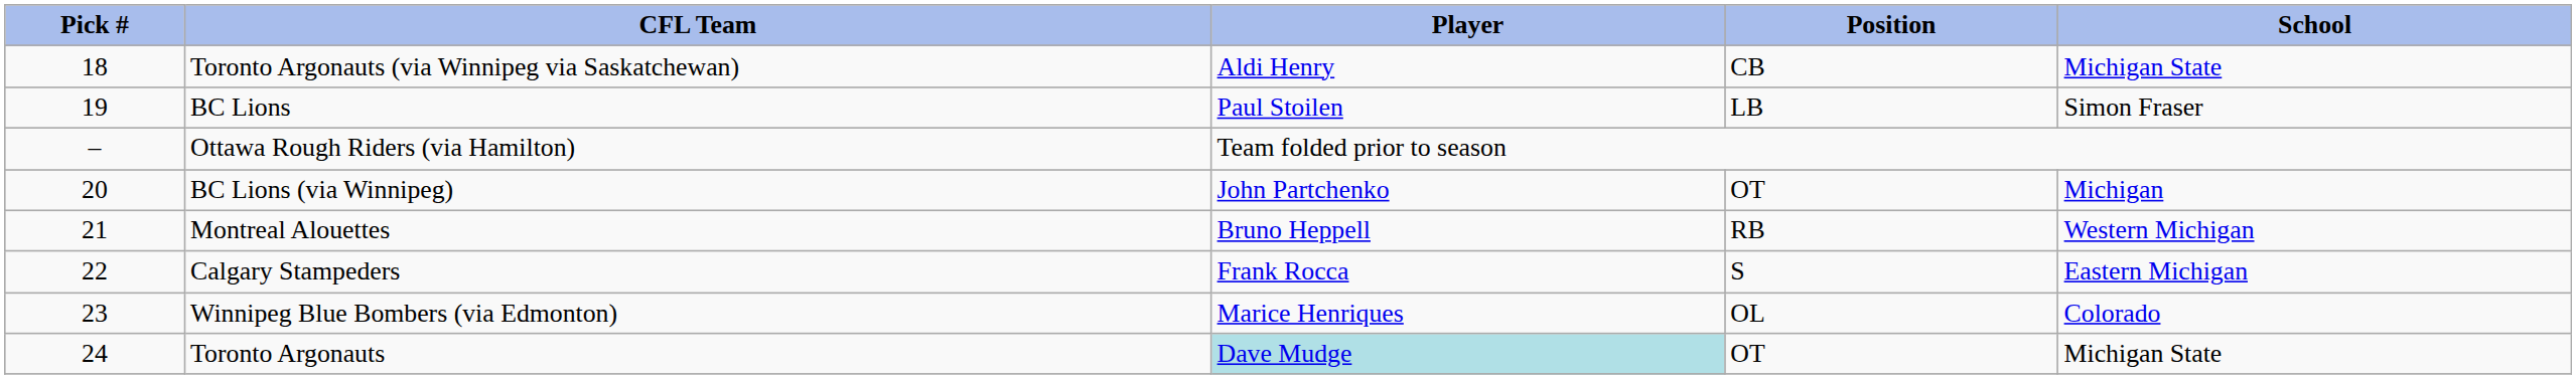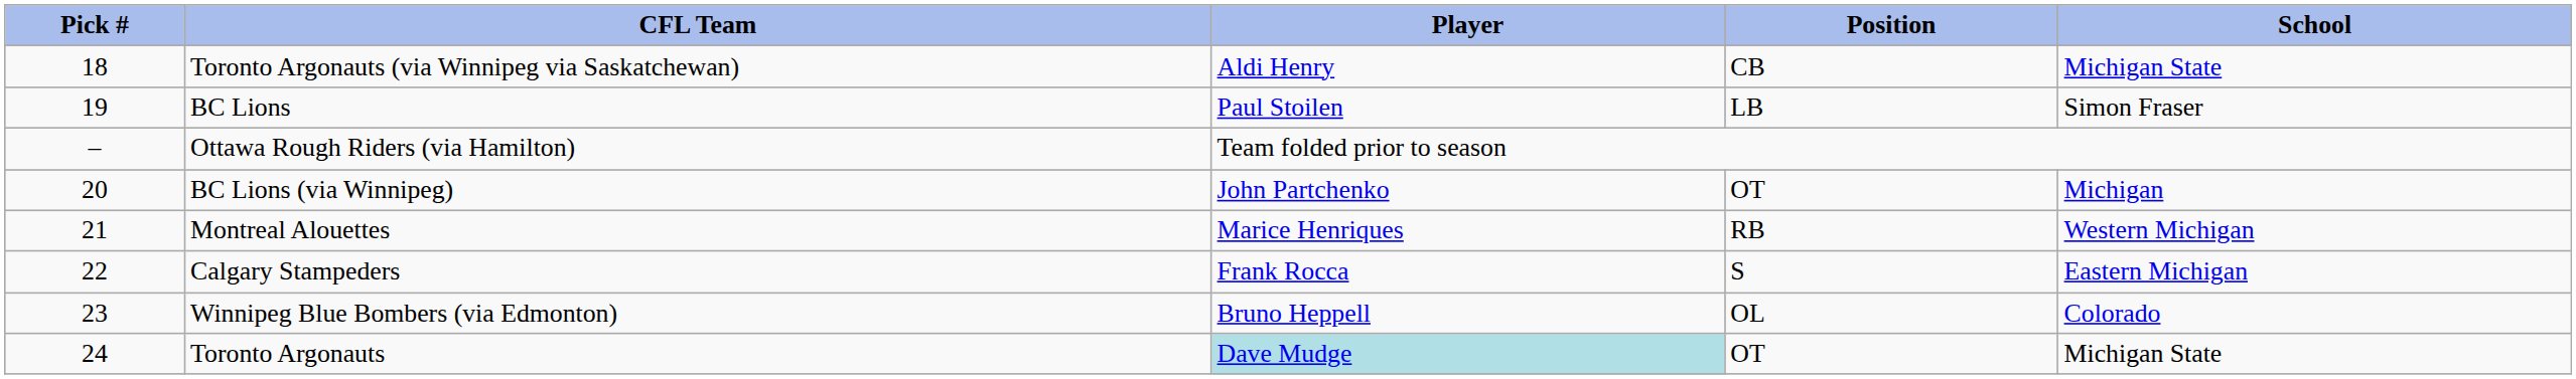Montreal Alouettes | Player: Bruno Heppell -> Marice Henriques
Winnipeg Blue Bombers (via Edmonton) | Player: Marice Henriques -> Bruno Heppell
